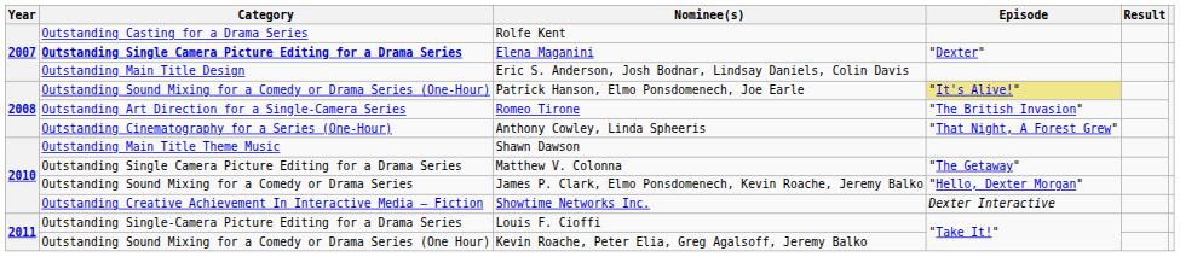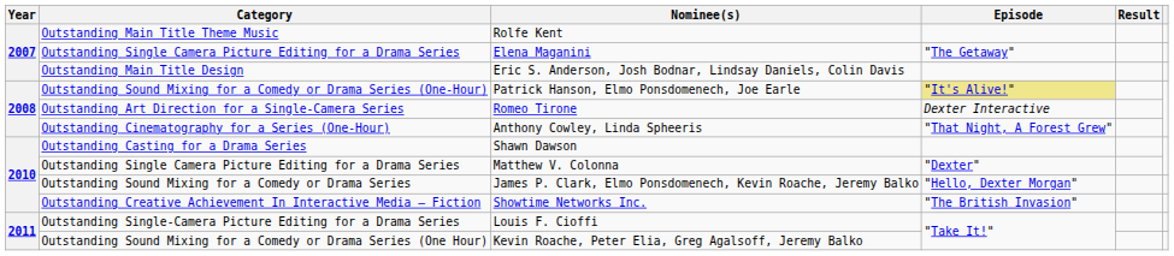Rolfe Kent | Category: Outstanding Casting for a Drama Series -> Outstanding Main Title Theme Music
Elena Maganini | Category: bold -> normal
Elena Maganini | Episode: "Dexter" -> "The Getaway"
Romeo Tirone | Episode: "The British Invasion" -> Dexter Interactive
Shawn Dawson | Category: Outstanding Main Title Theme Music -> Outstanding Casting for a Drama Series
Matthew V. Colonna | Episode: "The Getaway" -> "Dexter"
Showtime Networks Inc. | Episode: Dexter Interactive -> "The British Invasion"
